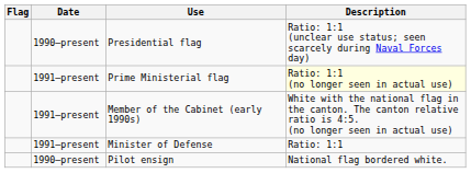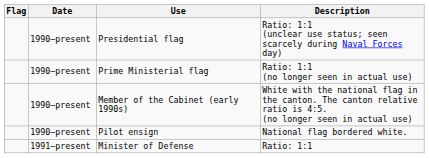Prime Ministerial flag | Date: 1991–present -> 1990–present
Prime Ministerial flag | Description: lightyellow background -> no background
Member of the Cabinet (early 1990s) | Date: 1991–present -> 1990–present
rows swapped: Minister of Defense <-> Pilot ensign
